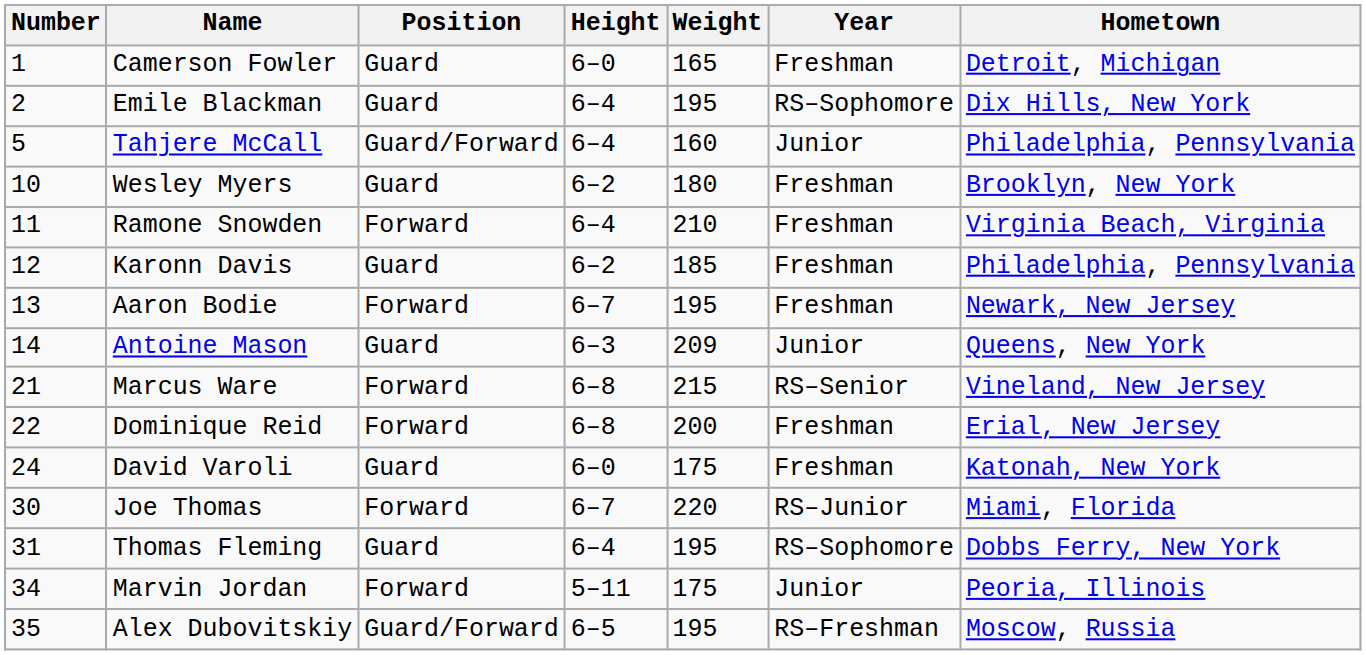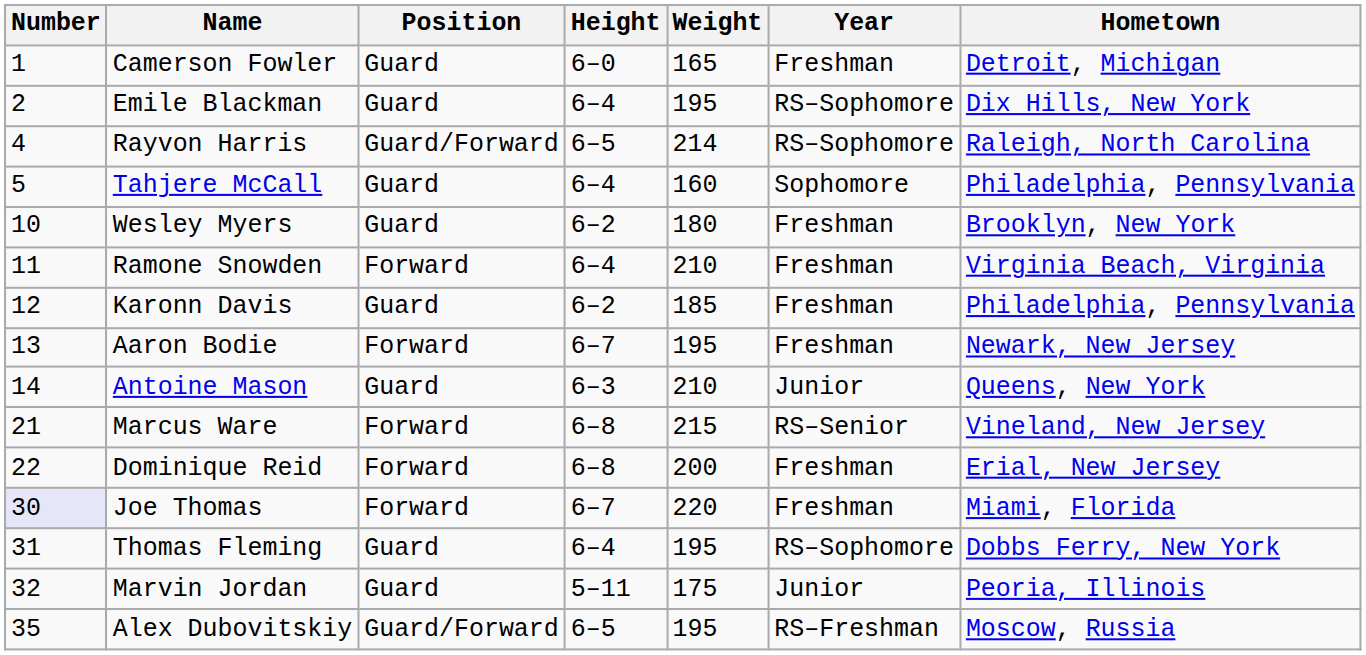+ row: 4 | Rayvon Harris | Guard/Forward | 6–5 | 214 | RS–Sophomore | Raleigh, North Carolina
Tahjere McCall | Position: Guard/Forward -> Guard
Tahjere McCall | Year: Junior -> Sophomore
Antoine Mason | Weight: 209 -> 210
- row: 24 | David Varoli | Guard | 6–0 | 175 | Freshman | Katonah, New York
Joe Thomas | Number: no background -> lavender background
Joe Thomas | Year: RS–Junior -> Freshman
Marvin Jordan | Number: 34 -> 32
Marvin Jordan | Position: Forward -> Guard
